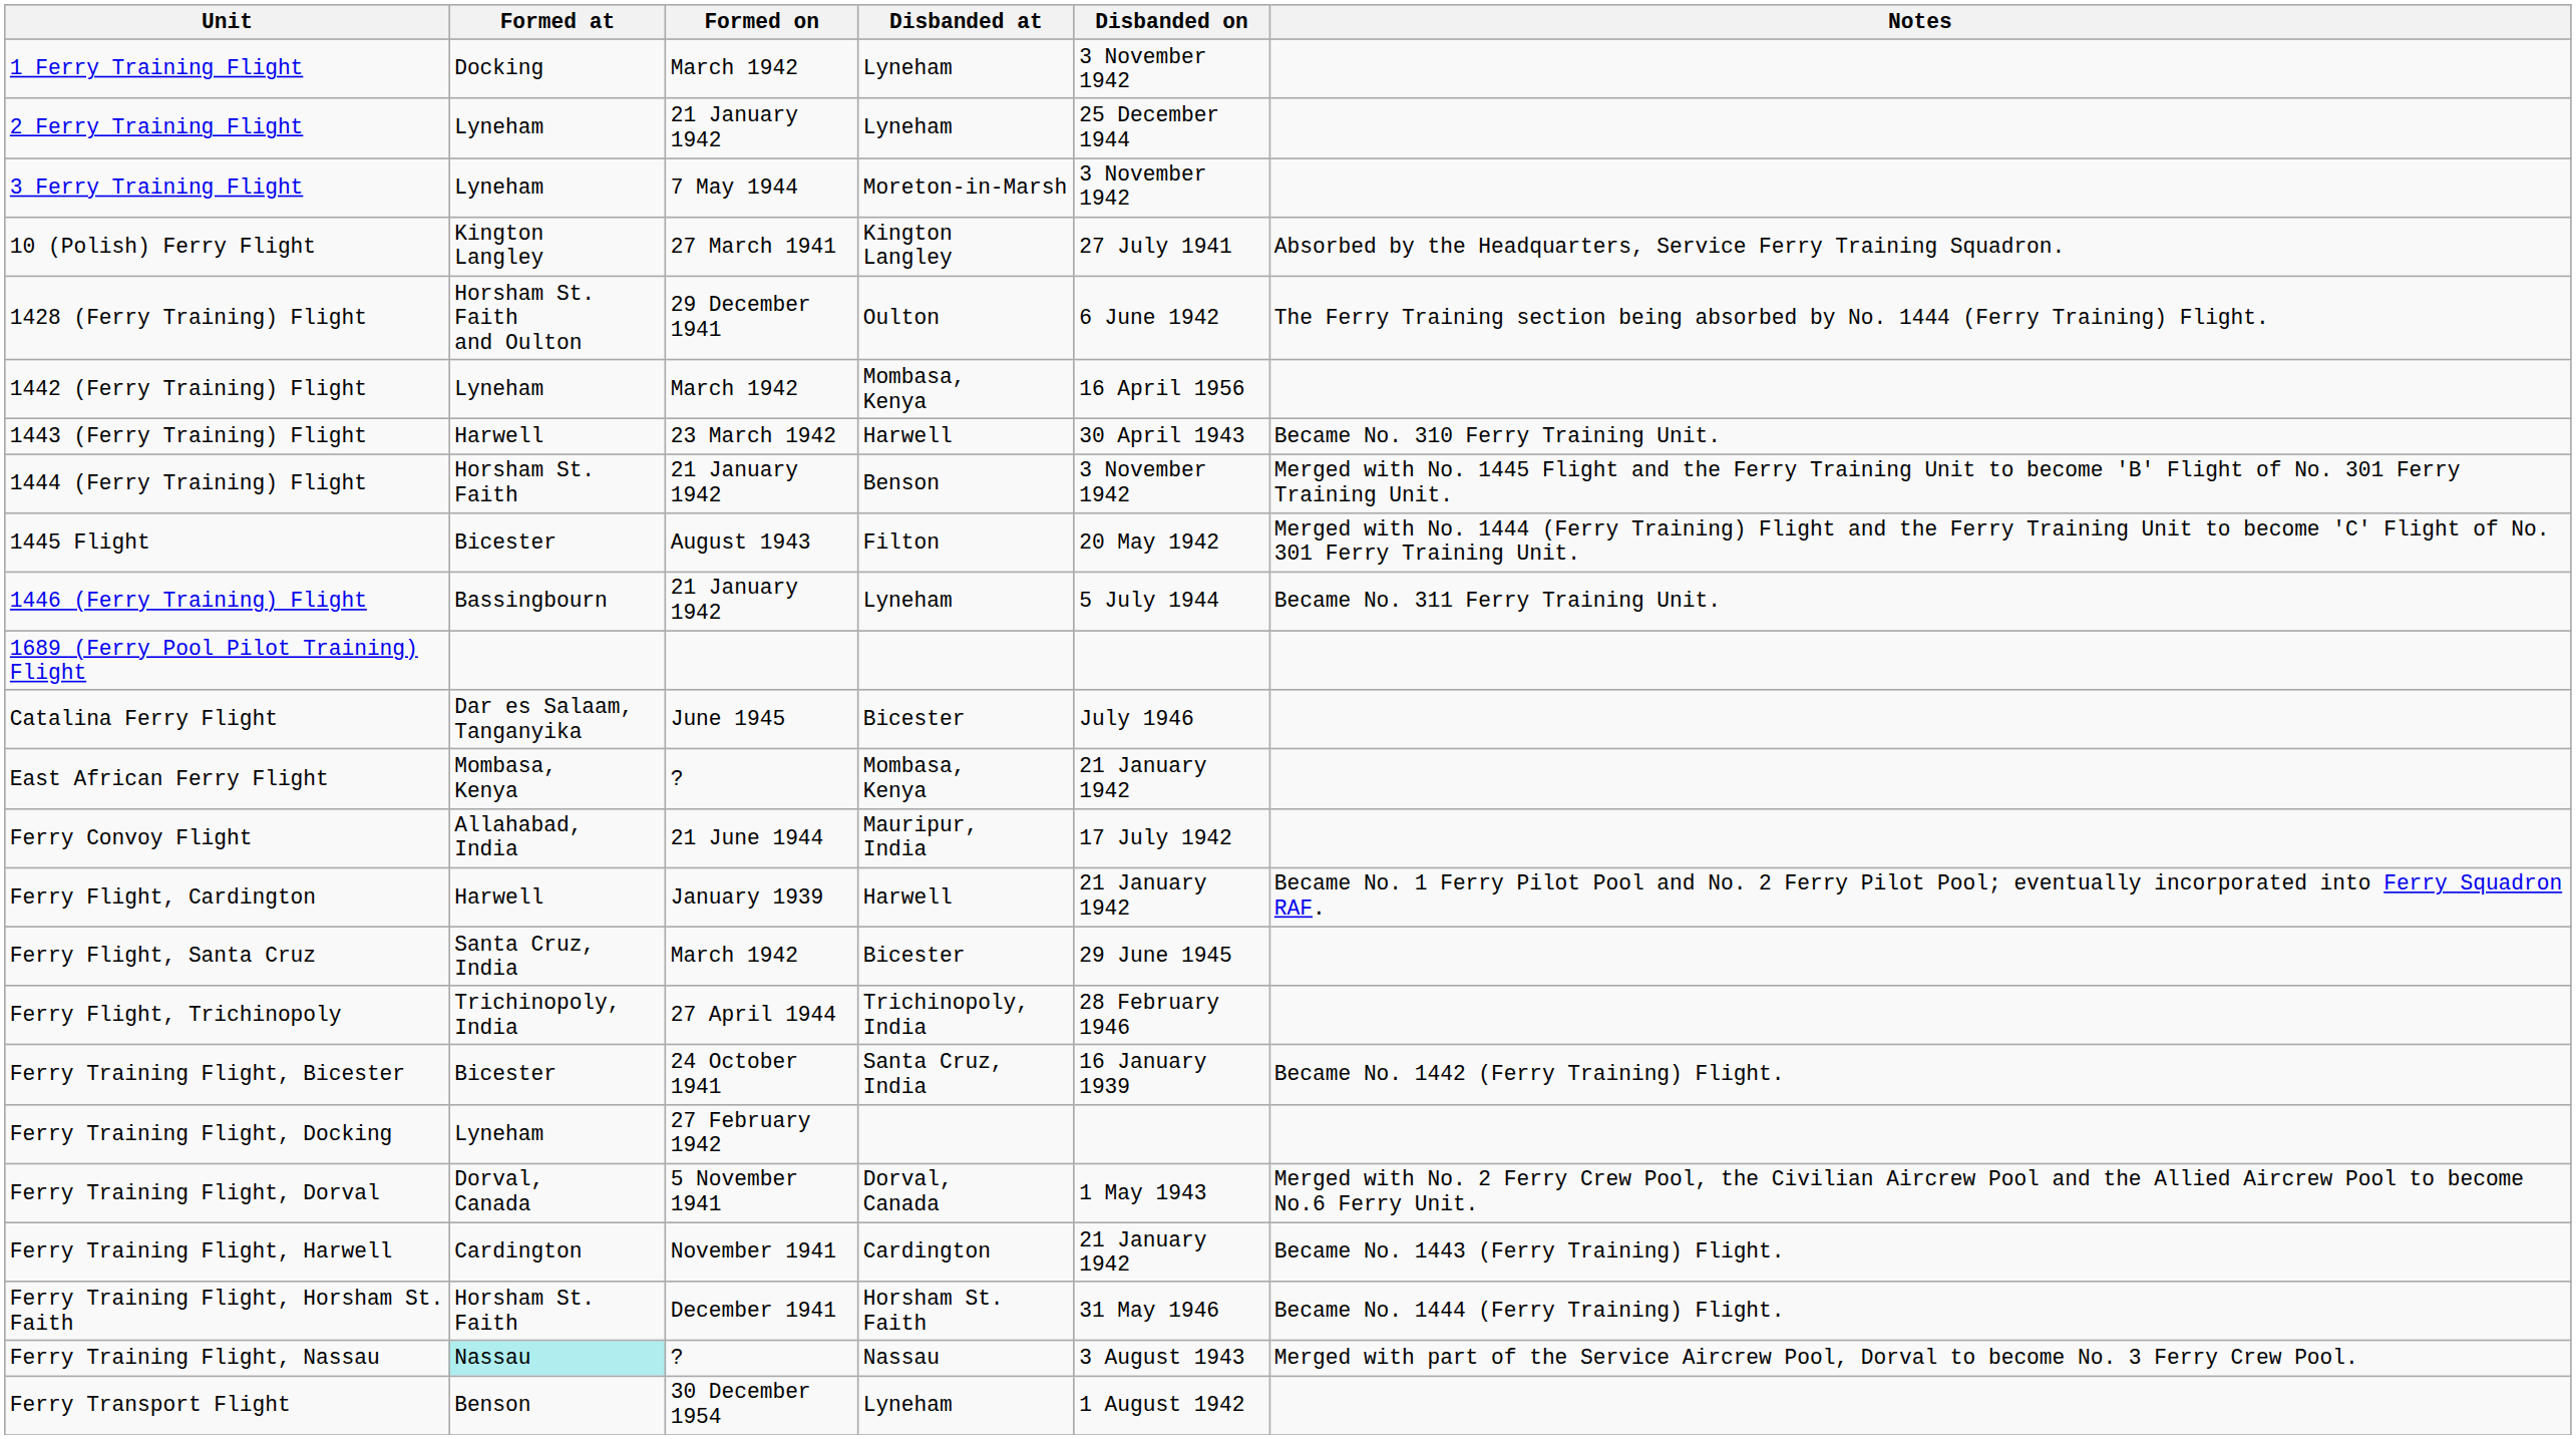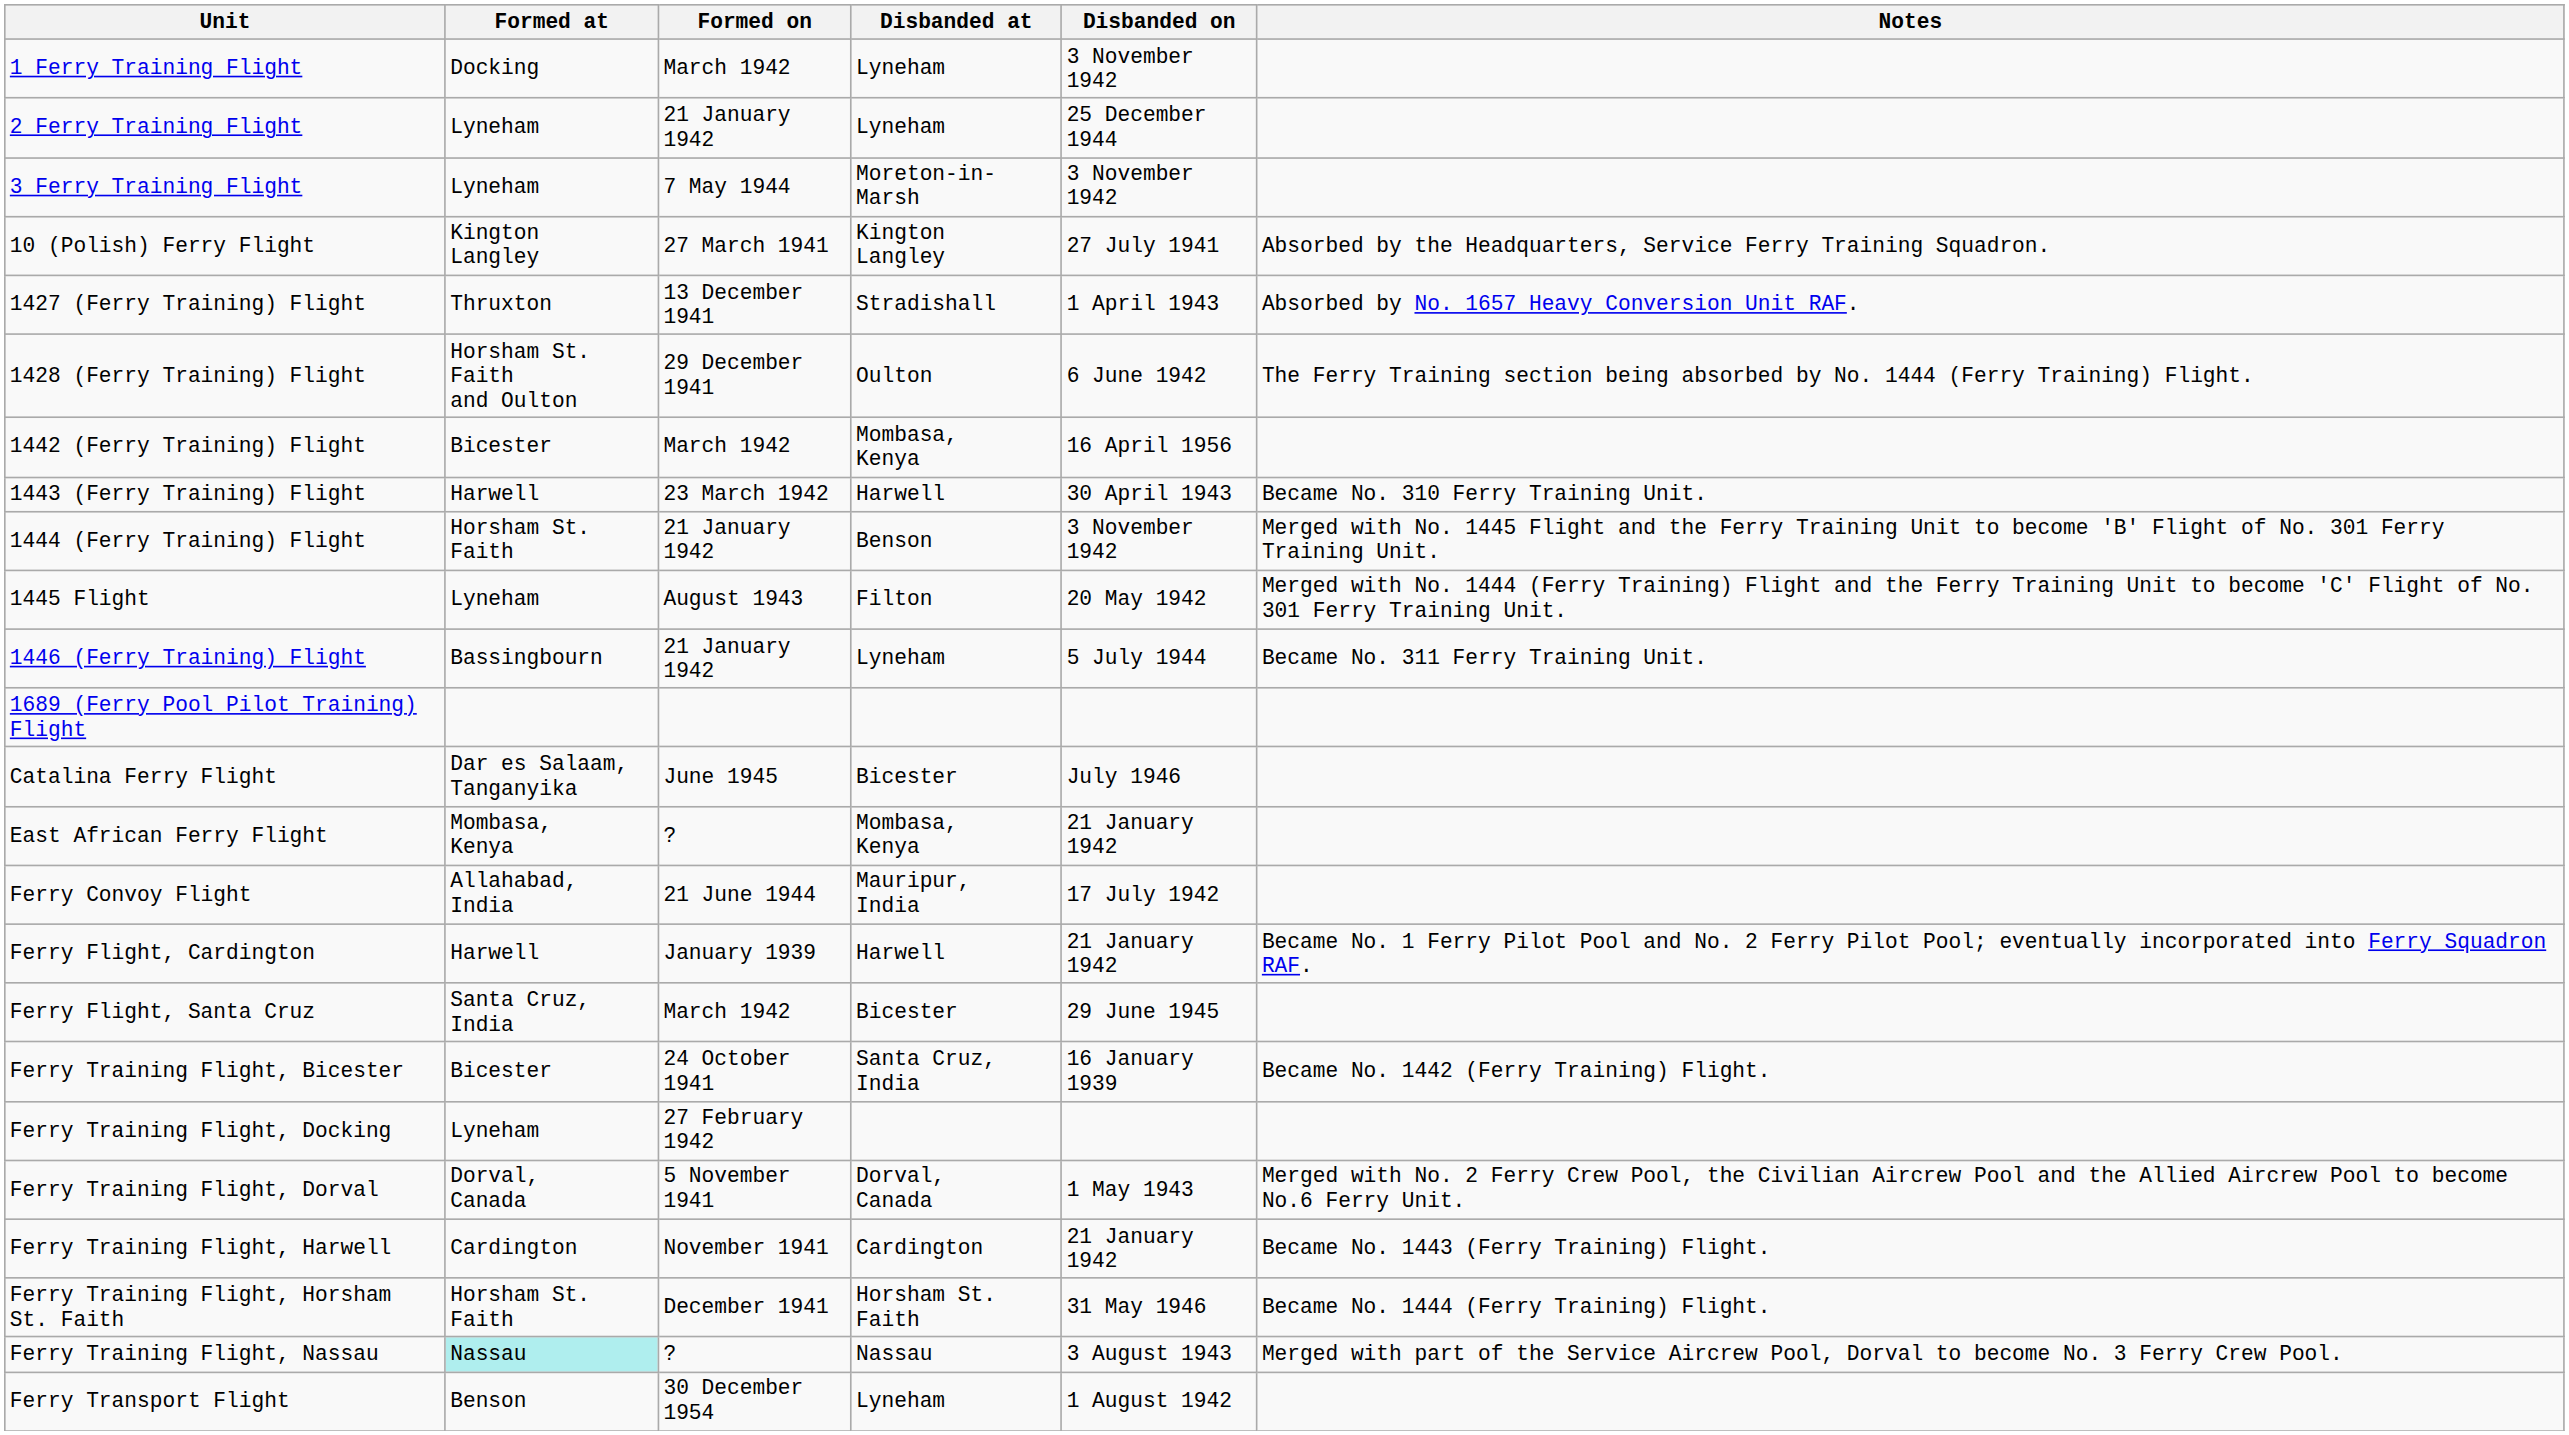+ row: 1427 (Ferry Training) Flight | Thruxton | 13 December 1941 | Stradishall | 1 April 1943 | Absorbed by No. 1657 Heavy Conversion Unit RAF.
1442 (Ferry Training) Flight | Formed at: Lyneham -> Bicester
1445 Flight | Formed at: Bicester -> Lyneham
- row: Ferry Flight, Trichinopoly | Trichinopoly, India | 27 April 1944 | Trichinopoly, India | 28 February 1946
